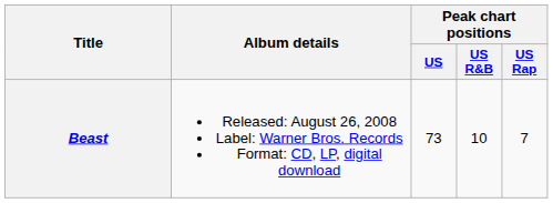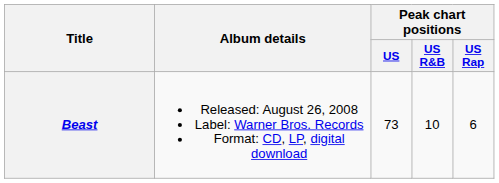Beast | Peak chart positions / US Rap: 7 -> 6
